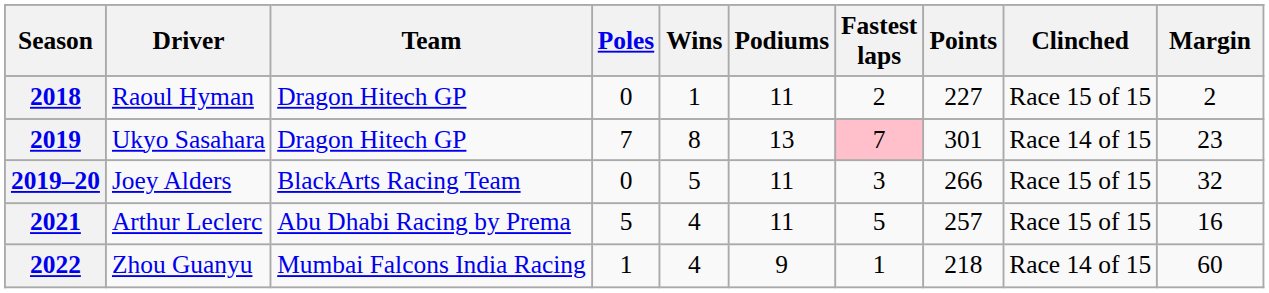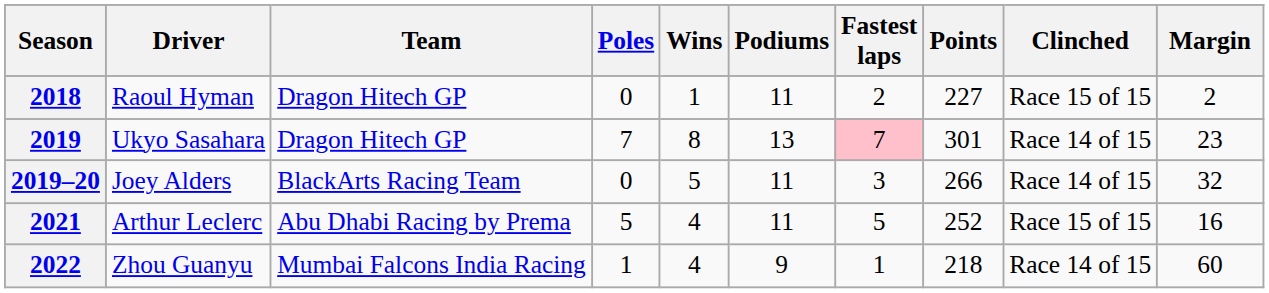2019–20 | Clinched: Race 15 of 15 -> Race 14 of 15
2021 | Points: 257 -> 252
